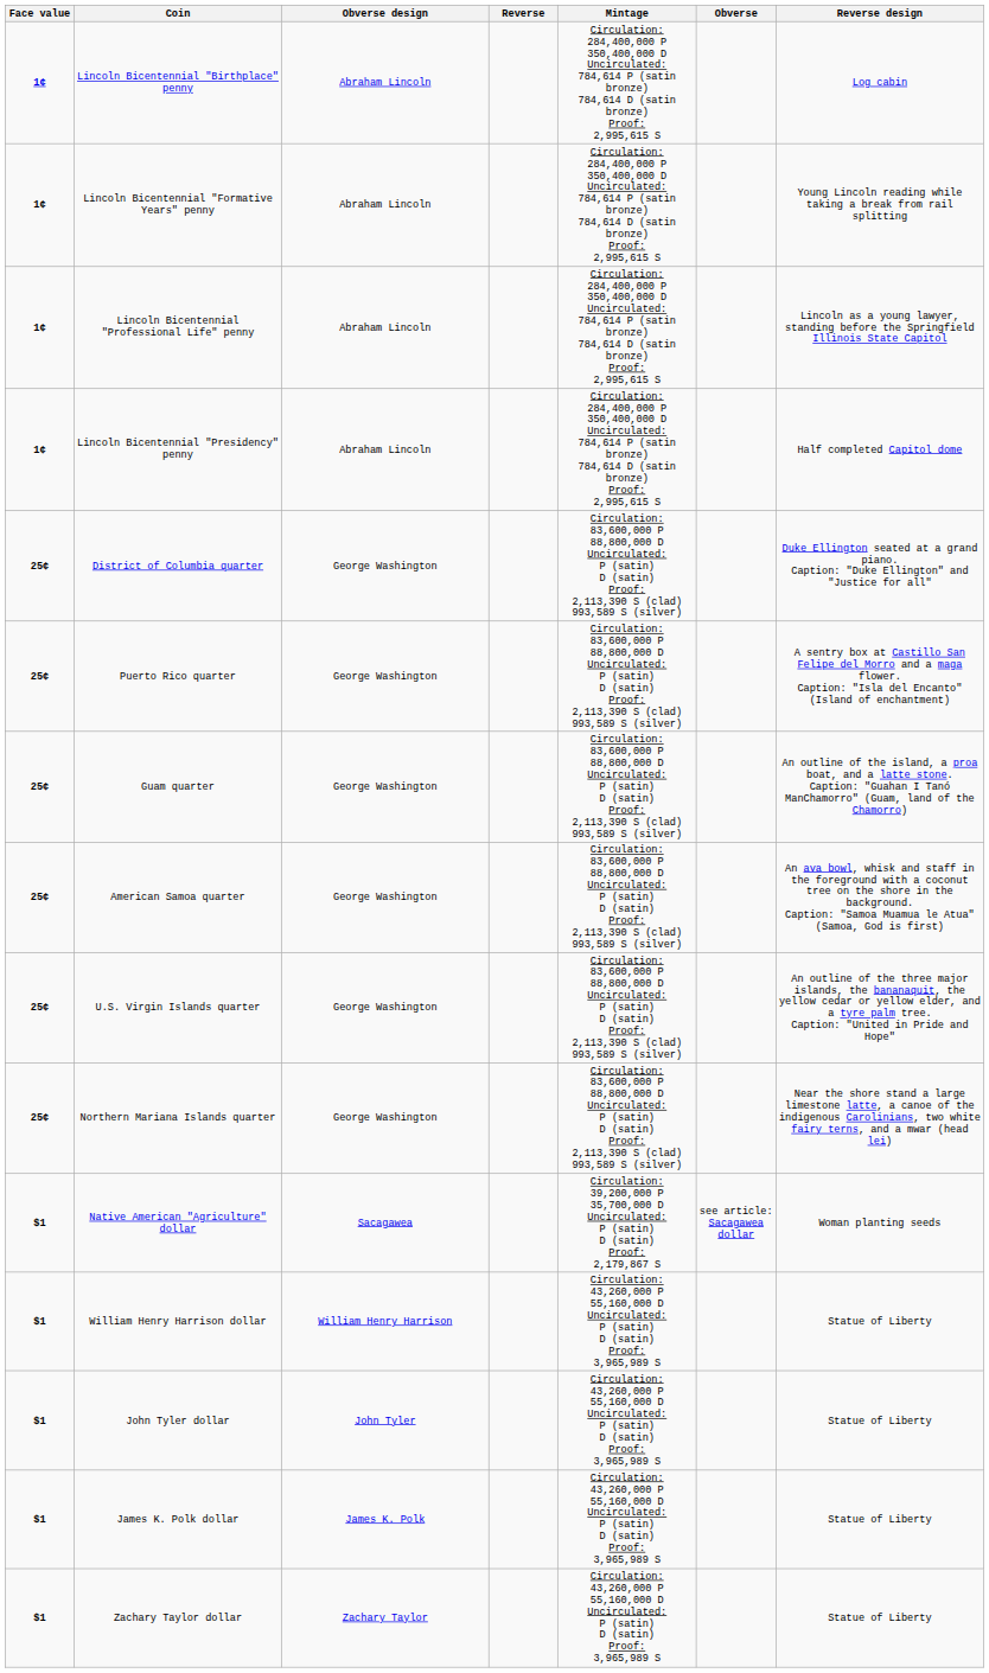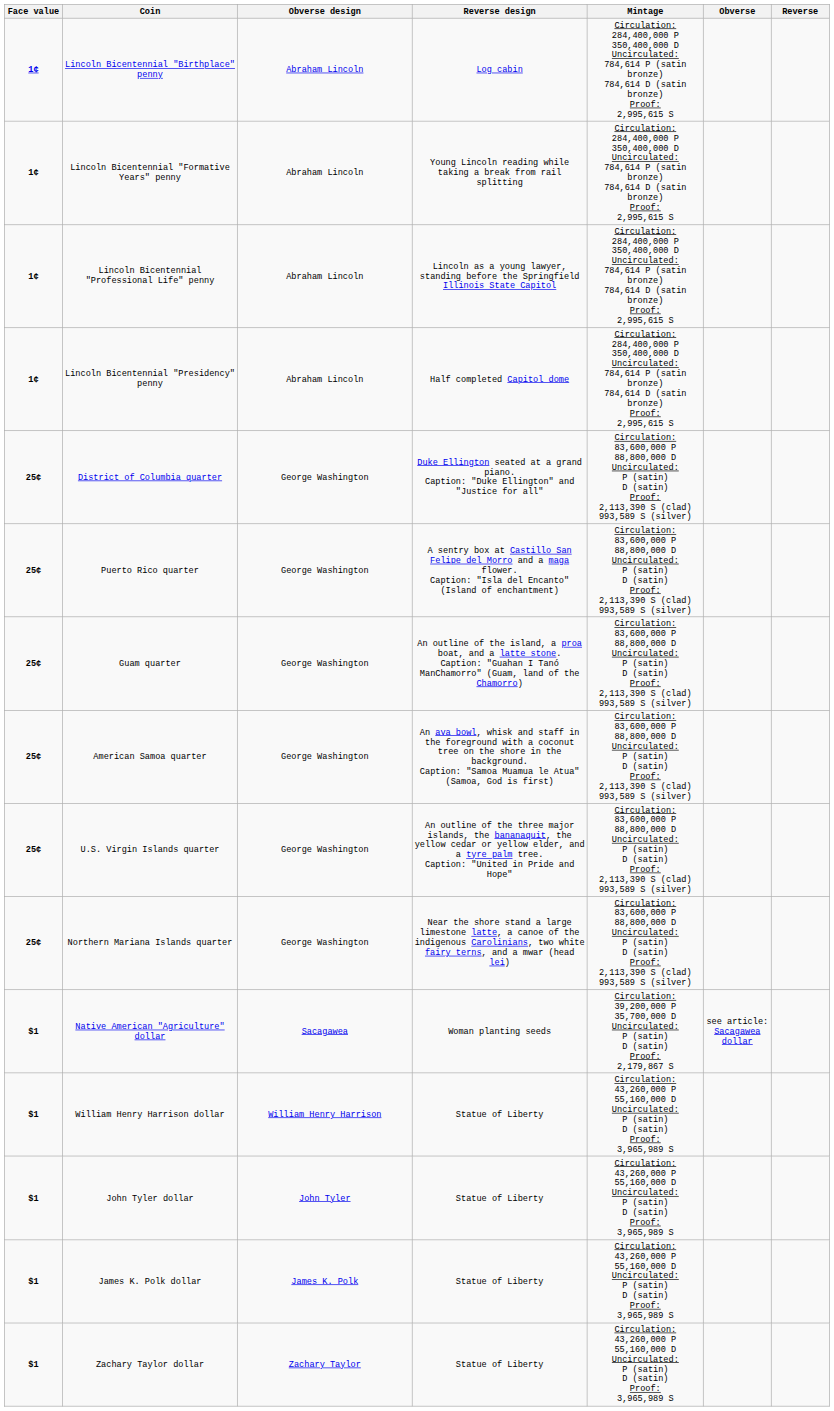columns swapped: Reverse design <-> Reverse
